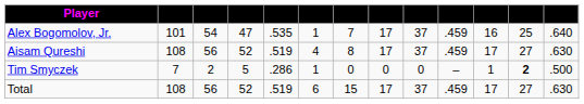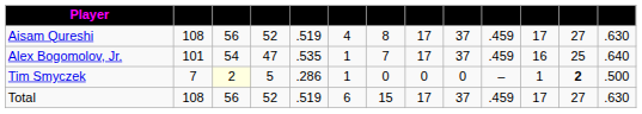rows swapped: Alex Bogomolov, Jr. <-> Aisam Qureshi
Tim Smyczek | column 3: no background -> lightyellow background
